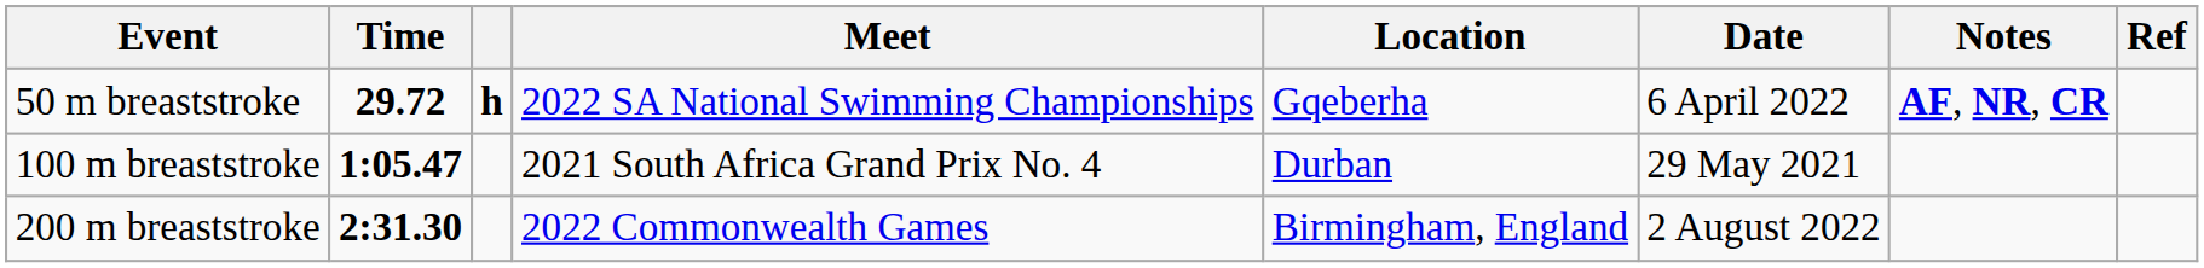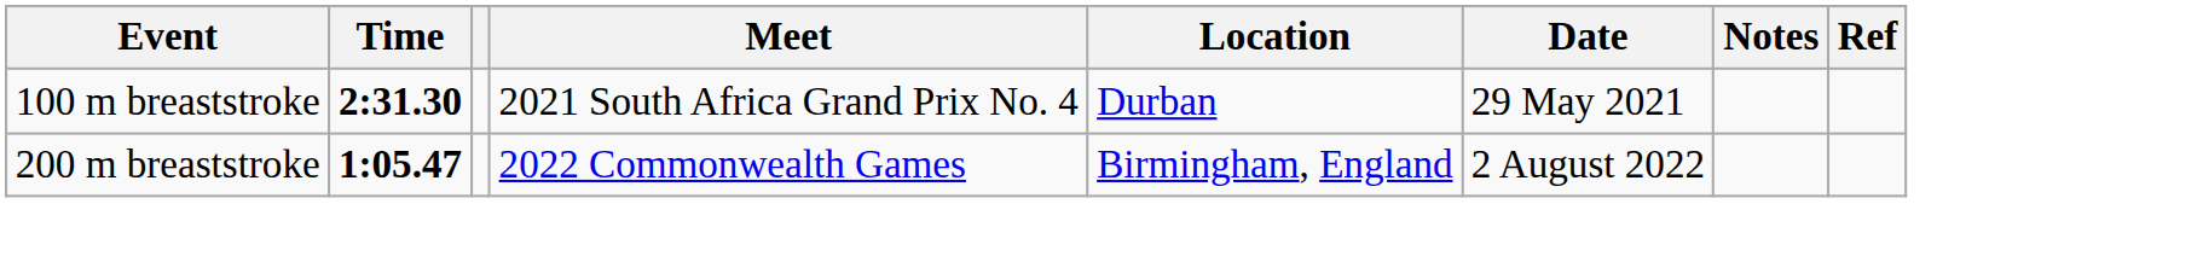- row: 50 m breaststroke | 29.72 | h | 2022 SA National Swimming Championships | Gqeberha | 6 April 2022 | AF, NR, CR
100 m breaststroke | Time: 1:05.47 -> 2:31.30
200 m breaststroke | Time: 2:31.30 -> 1:05.47
